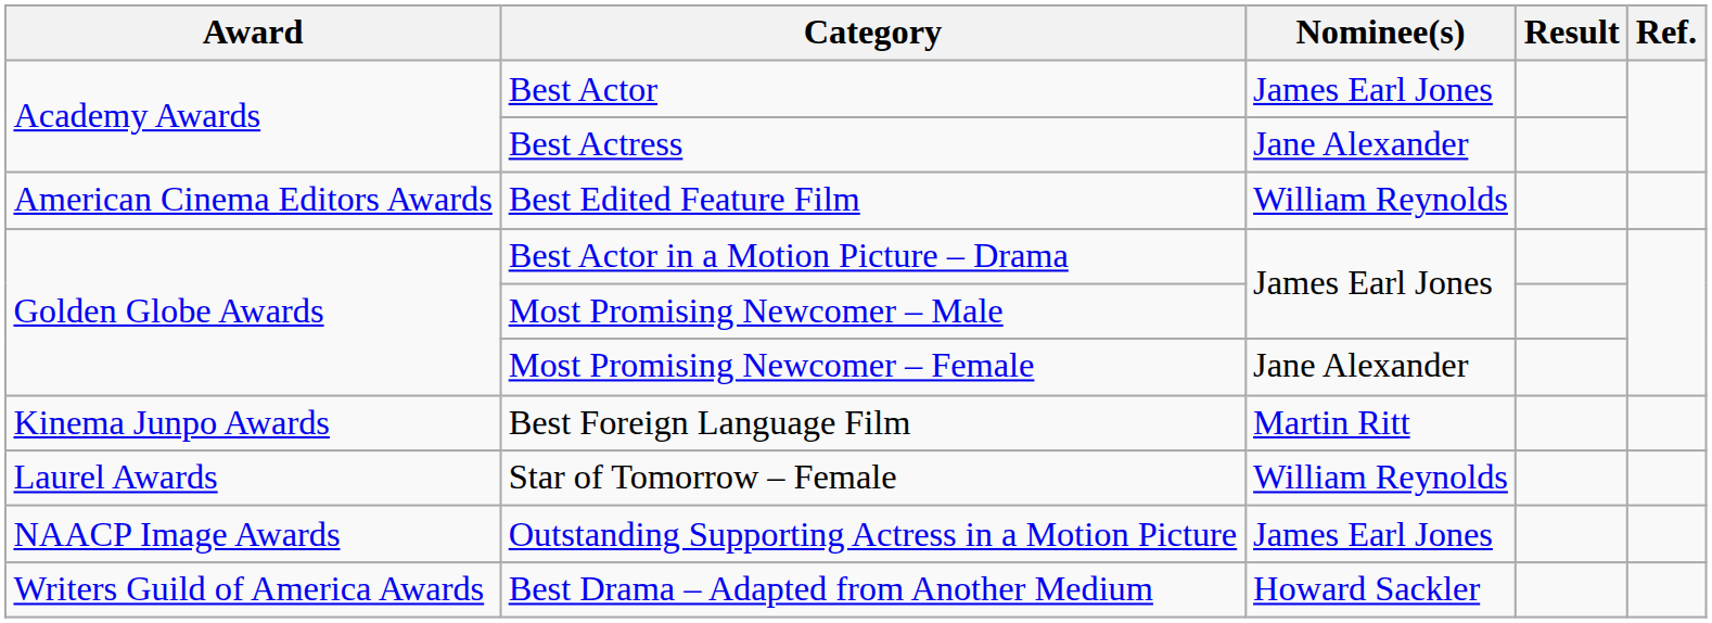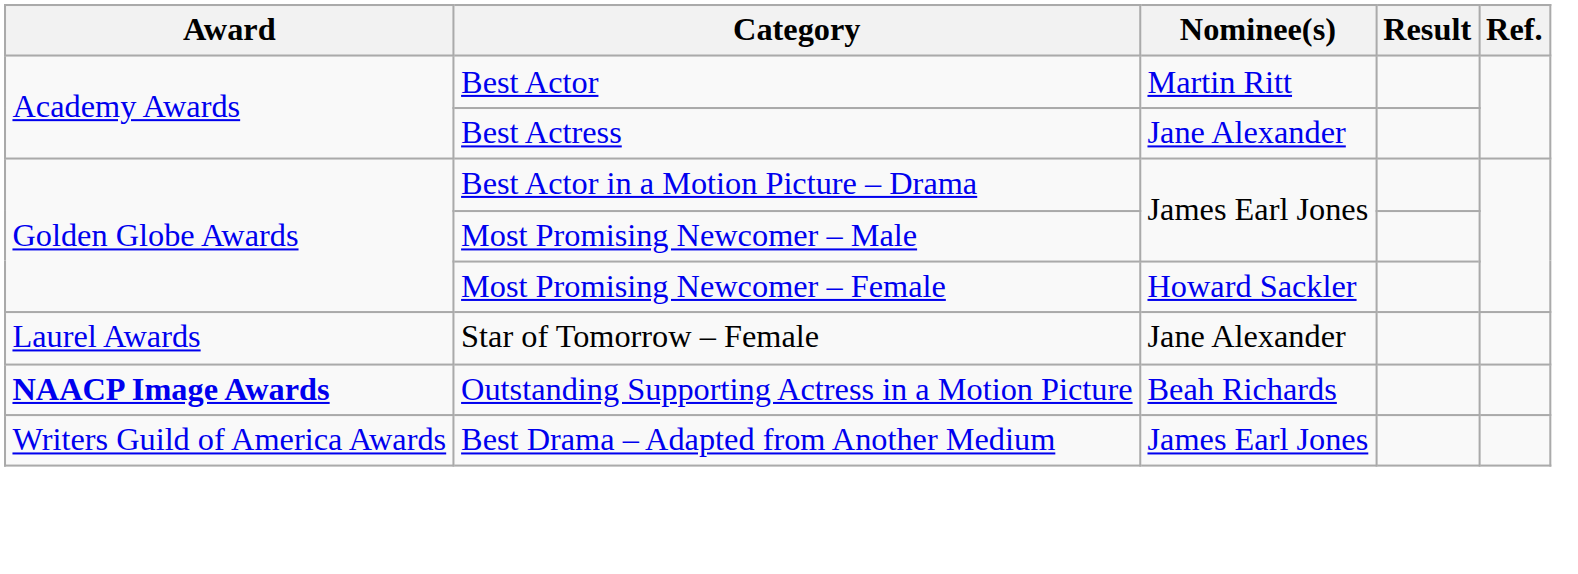Best Actor | Nominee(s): James Earl Jones -> Martin Ritt
- row: American Cinema Editors Awards | Best Edited Feature Film | William Reynolds
Most Promising Newcomer – Female | Nominee(s): Jane Alexander -> Howard Sackler
- row: Kinema Junpo Awards | Best Foreign Language Film | Martin Ritt
Star of Tomorrow – Female | Nominee(s): William Reynolds -> Jane Alexander
Outstanding Supporting Actress in a Motion Picture | Award: normal -> bold
Outstanding Supporting Actress in a Motion Picture | Nominee(s): James Earl Jones -> Beah Richards
Best Drama – Adapted from Another Medium | Nominee(s): Howard Sackler -> James Earl Jones
